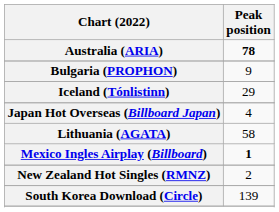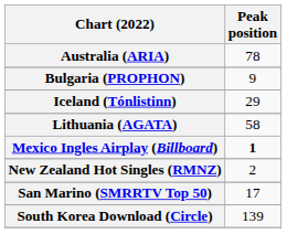Australia (ARIA) | Peak position: bold -> normal
- row: Japan Hot Overseas (Billboard Japan) | 4
+ row: San Marino (SMRRTV Top 50) | 17
